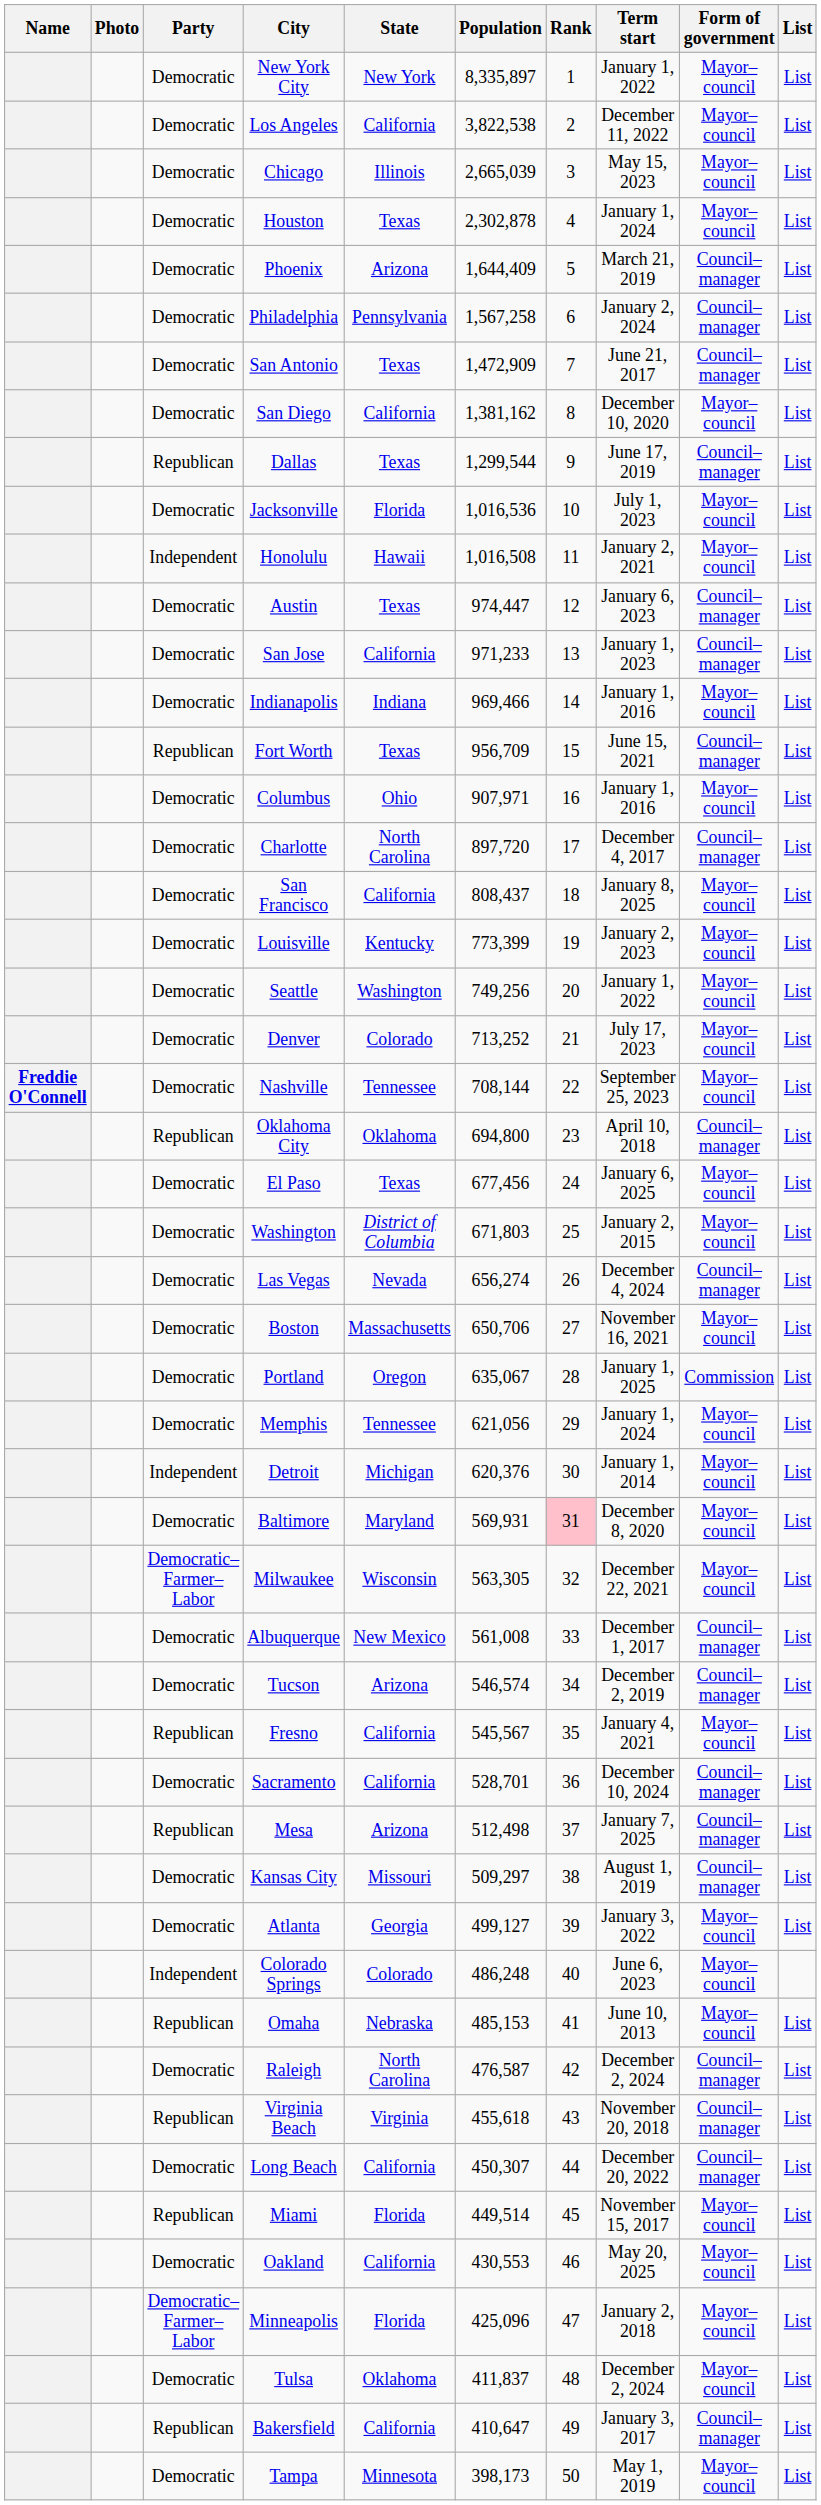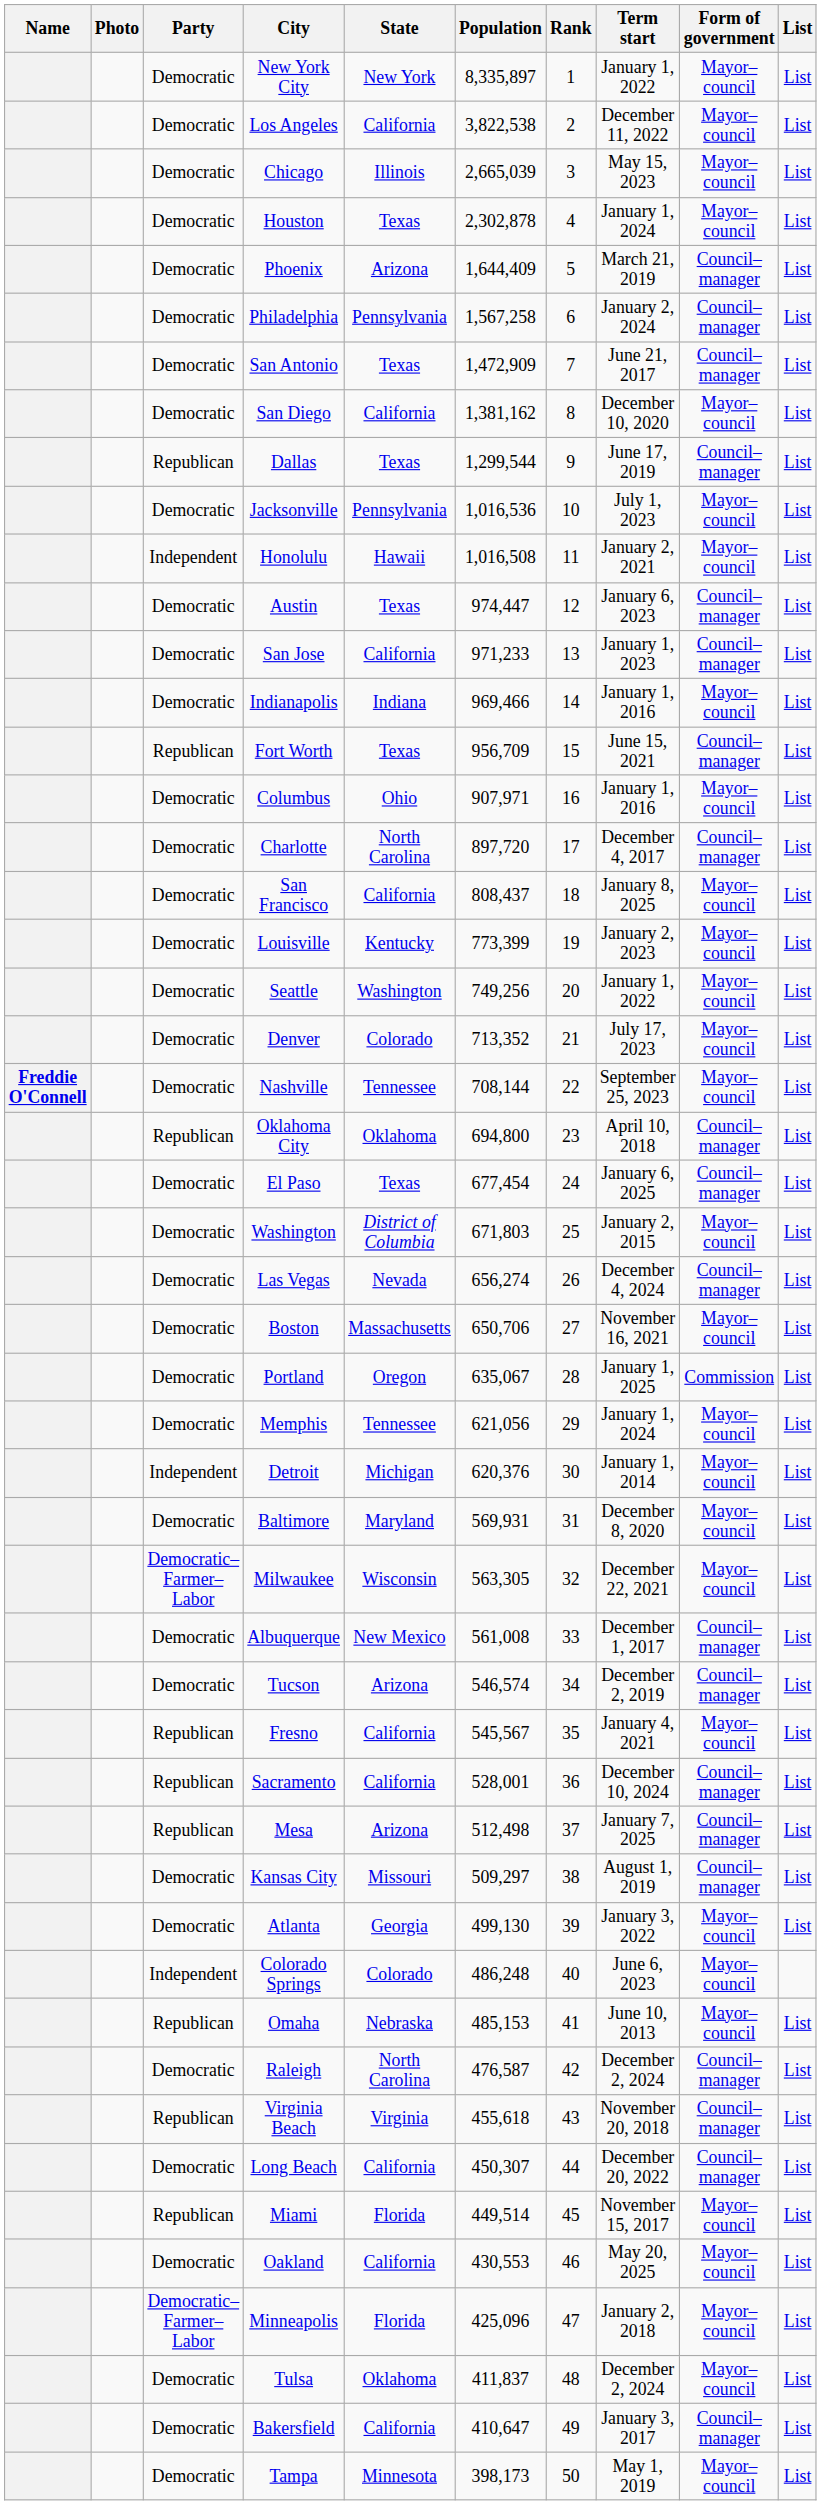Jacksonville | State: Florida -> Pennsylvania
Denver | Population: 713,252 -> 713,352
El Paso | Population: 677,456 -> 677,454
El Paso | Form of government: Mayor–council -> Council–manager
Baltimore | Rank: pink background -> no background
Sacramento | Party: Democratic -> Republican
Sacramento | Population: 528,701 -> 528,001
Atlanta | Population: 499,127 -> 499,130
Bakersfield | Party: Republican -> Democratic
